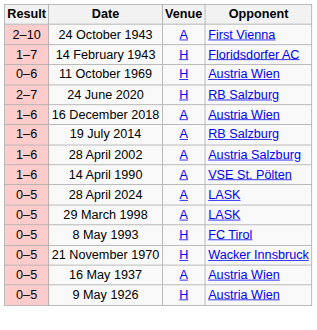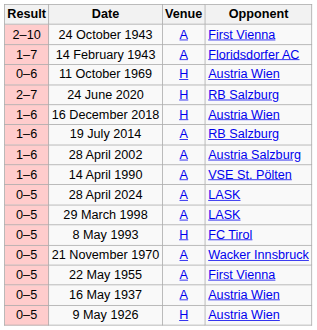14 February 1943 | Venue: H -> A
16 December 2018 | Venue: A -> H
21 November 1970 | Venue: H -> A
+ row: 0–5 | 22 May 1955 | A | First Vienna
